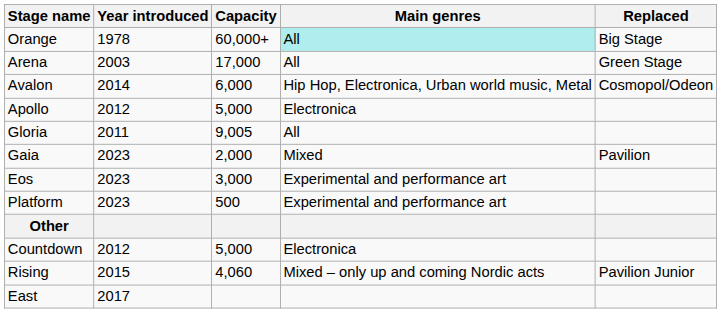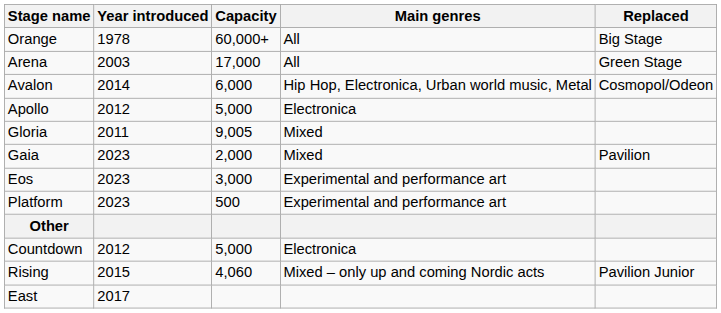Orange | Main genres: paleturquoise background -> no background
Gloria | Main genres: All -> Mixed
